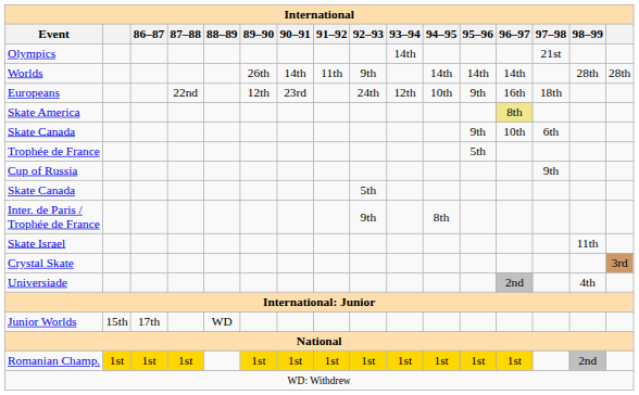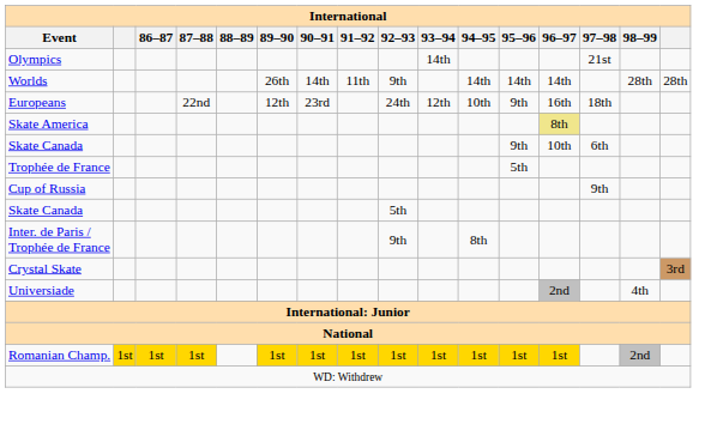- row: Skate Israel | 11th
- row: Junior Worlds | 15th | 17th | WD
